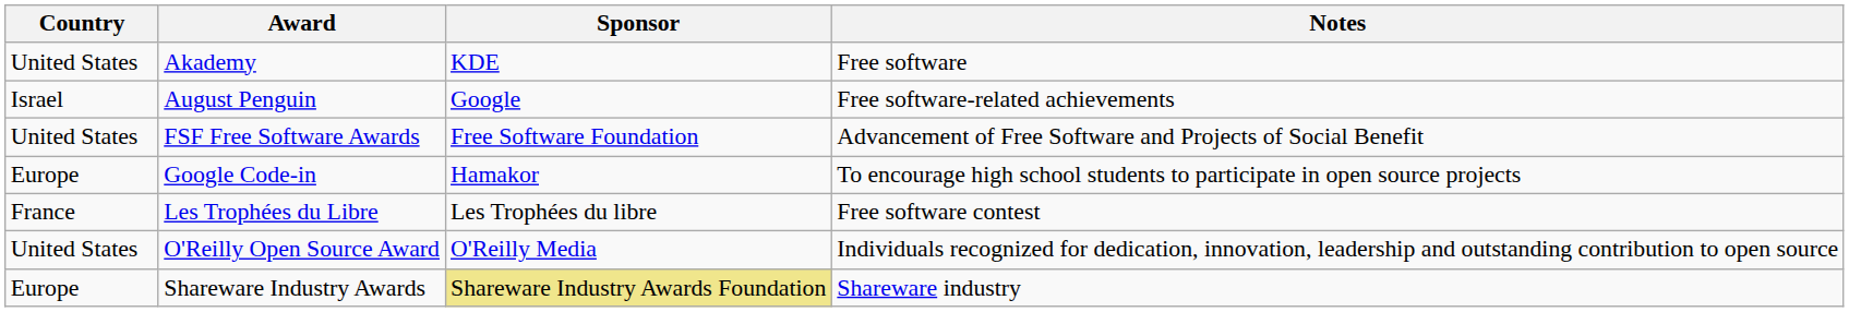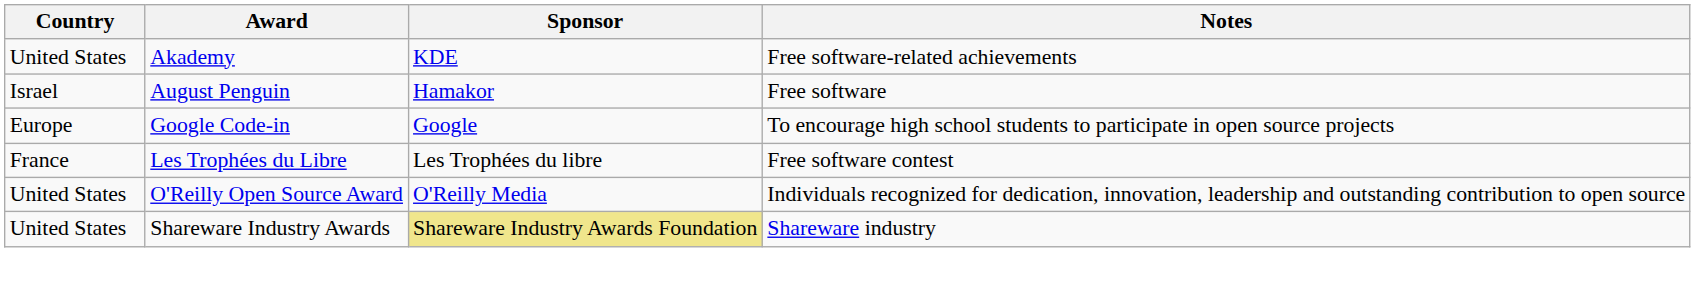Akademy | Notes: Free software -> Free software-related achievements
August Penguin | Sponsor: Google -> Hamakor
August Penguin | Notes: Free software-related achievements -> Free software
- row: United States | FSF Free Software Awards | Free Software Foundation | Advancement of Free Software and Projects of Social Benefit
Google Code-in | Sponsor: Hamakor -> Google
Shareware Industry Awards | Country: Europe -> United States
